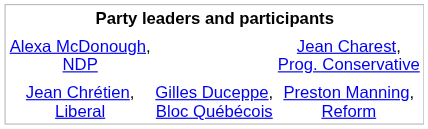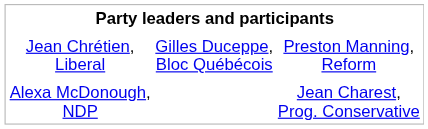rows swapped: Jean Chrétien, Liberal <-> Alexa McDonough, NDP
